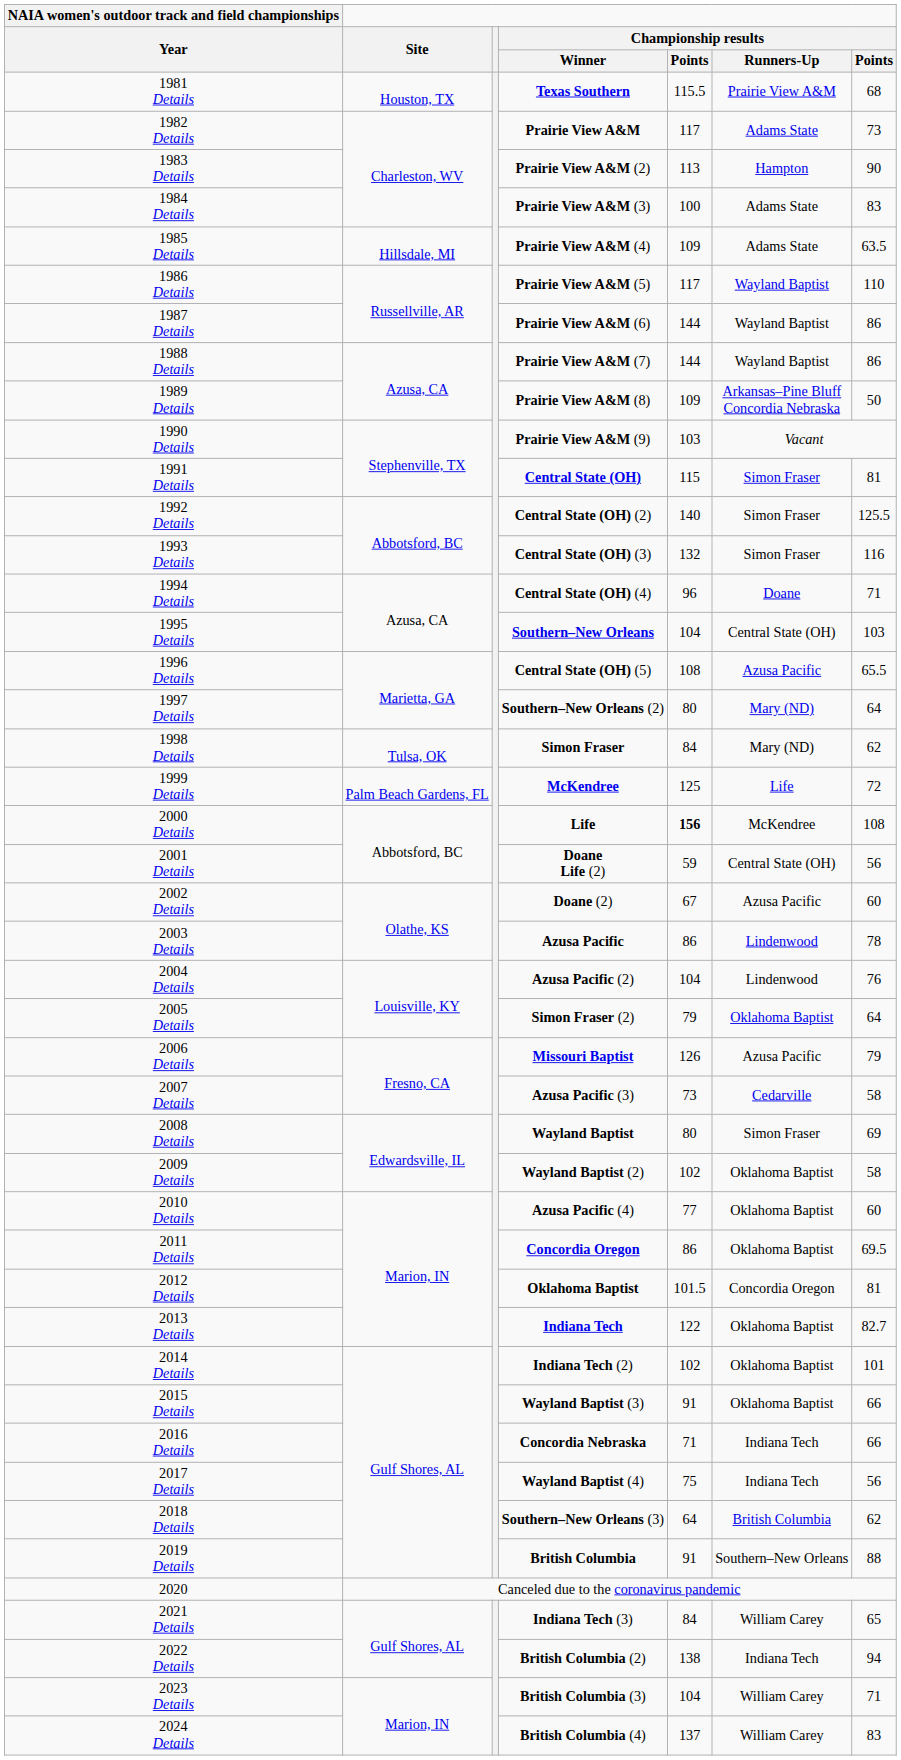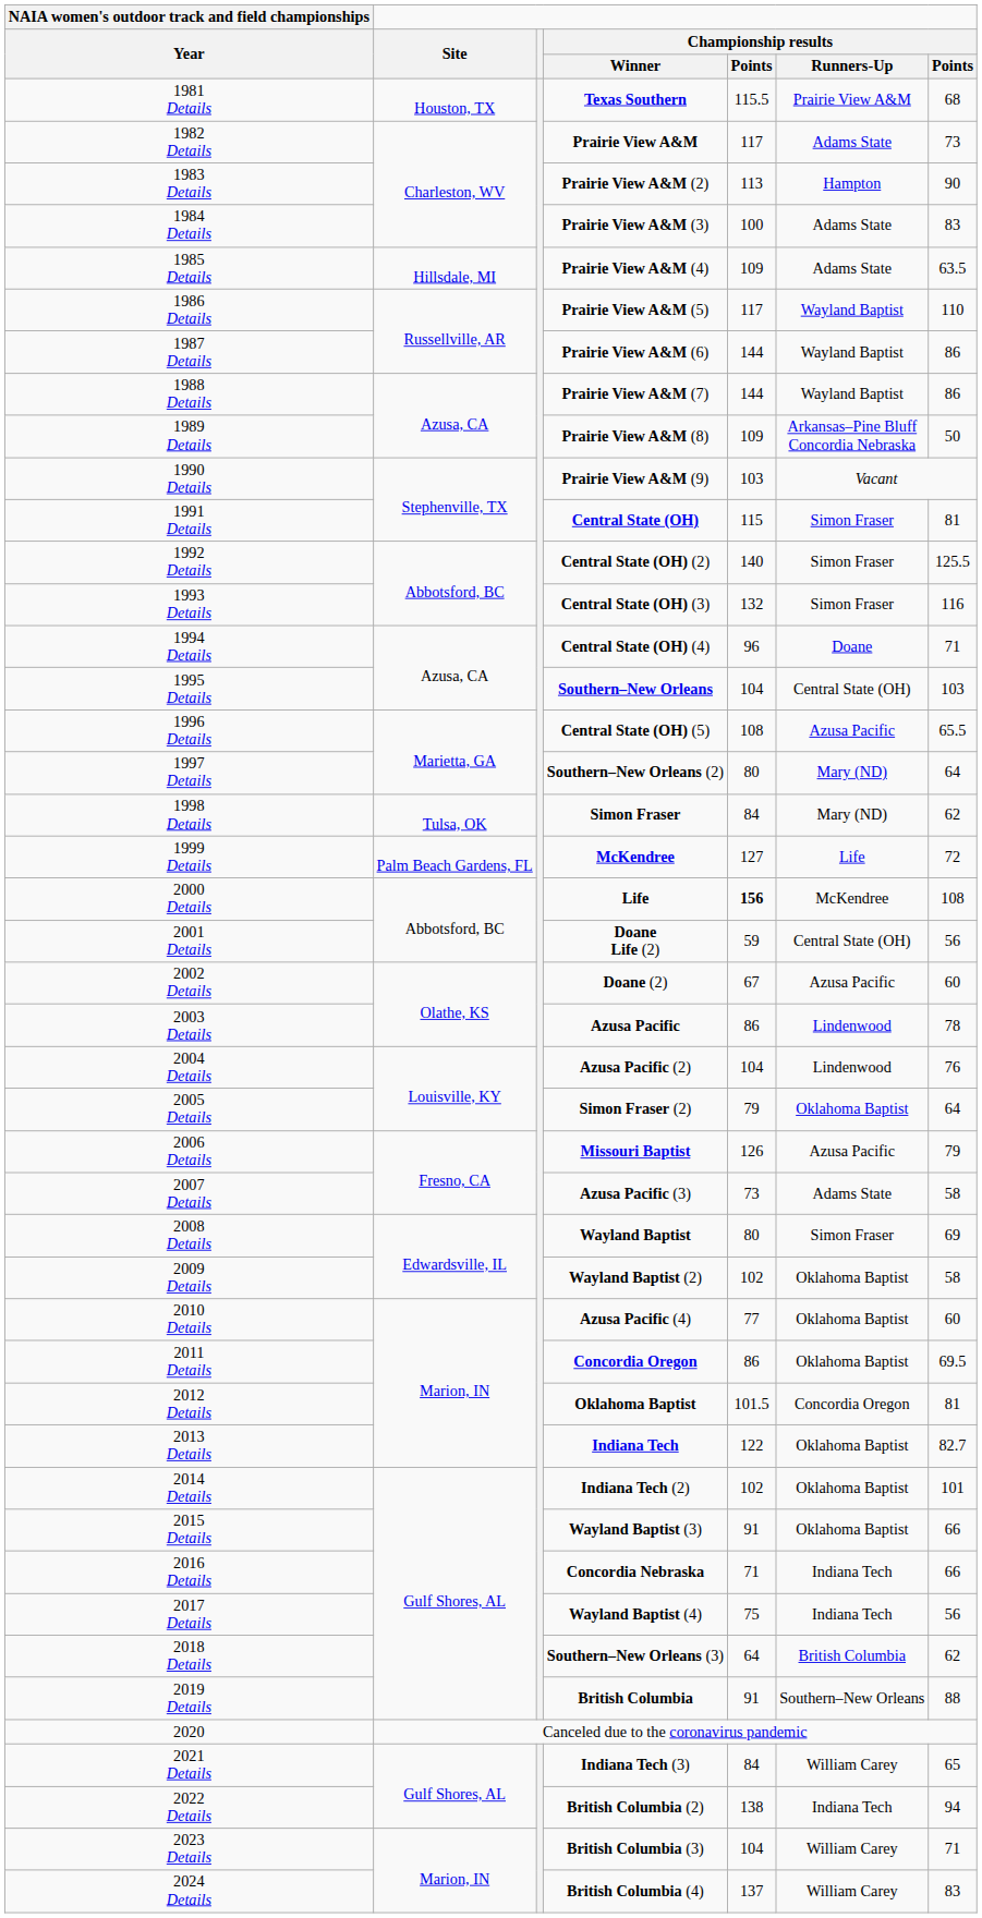1999 Details | column 5: 125 -> 127
2007 Details | Championship results / Runners-Up: Cedarville -> Adams State
